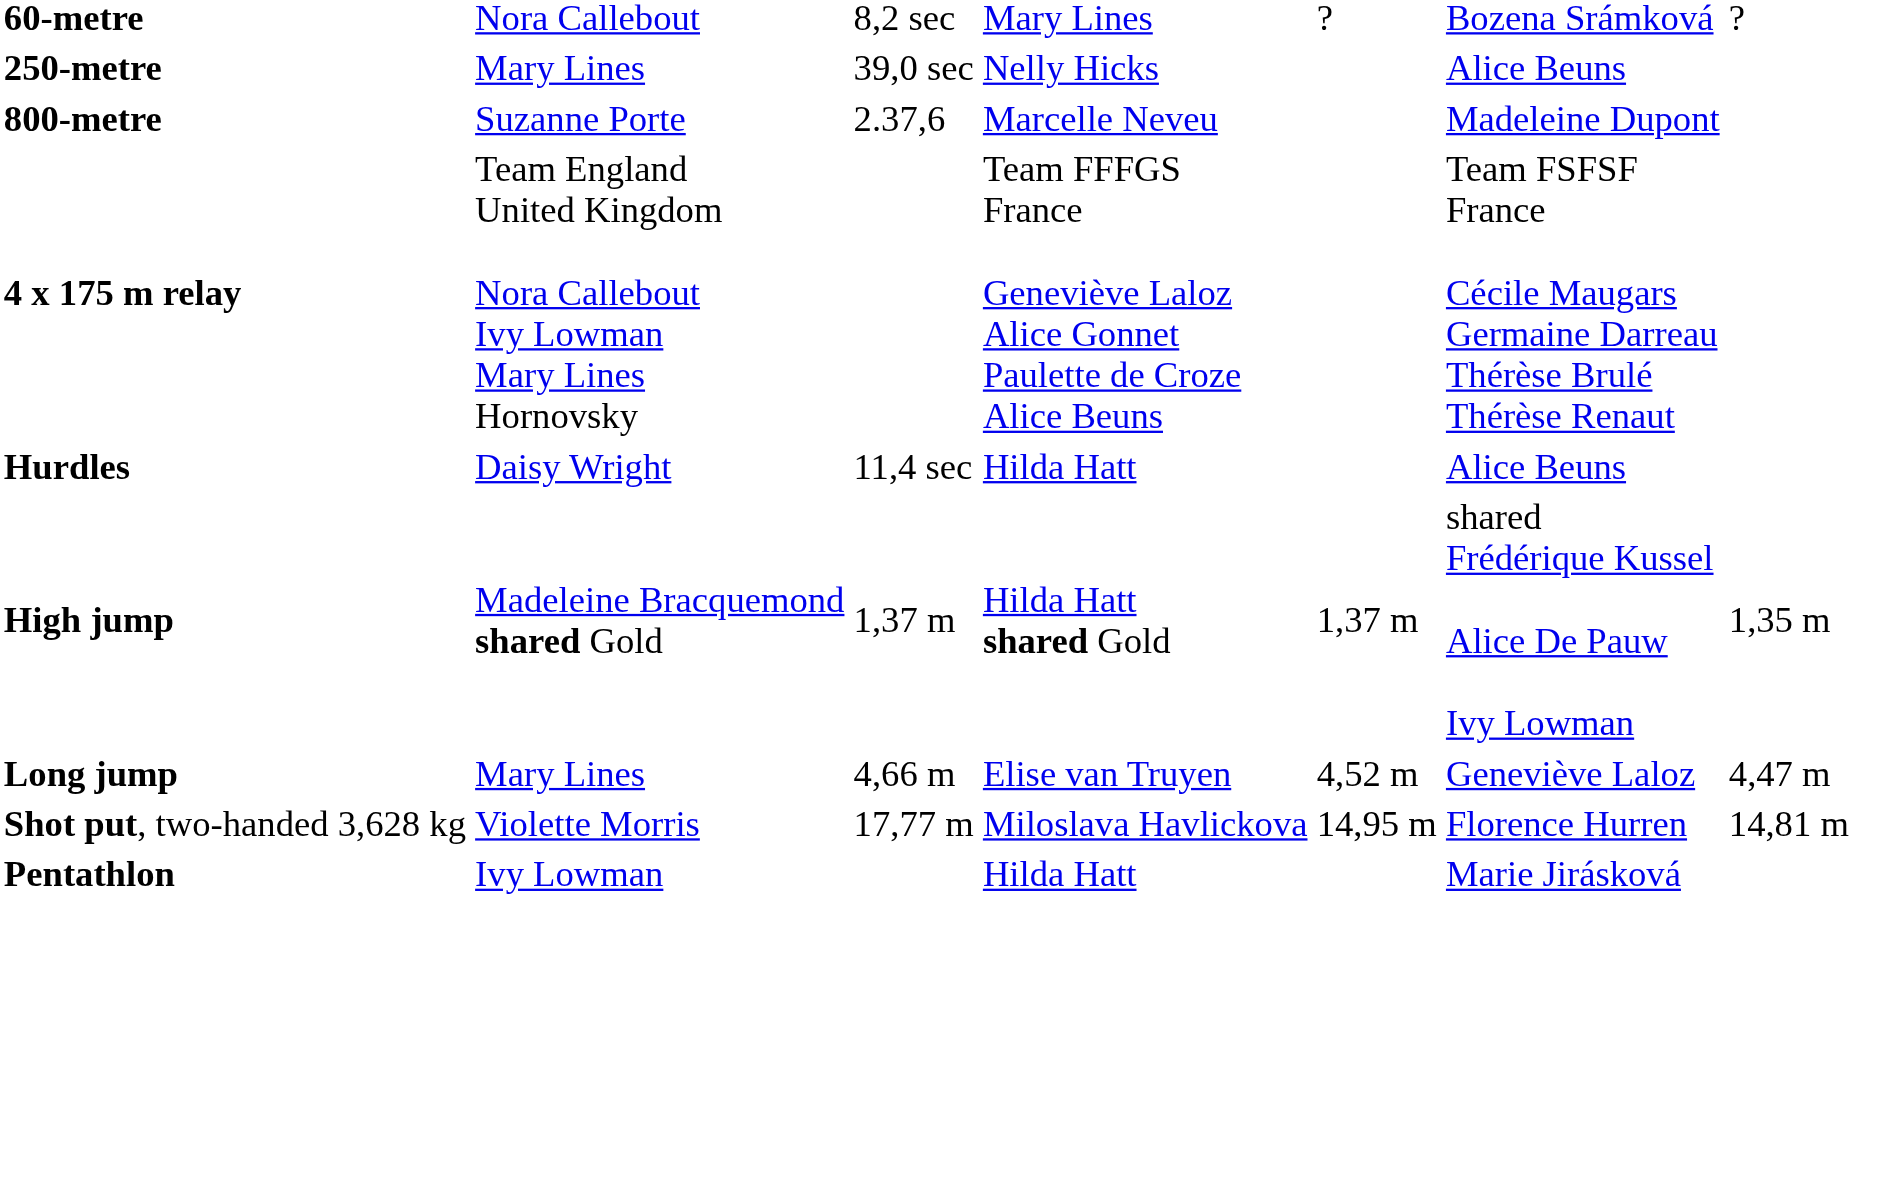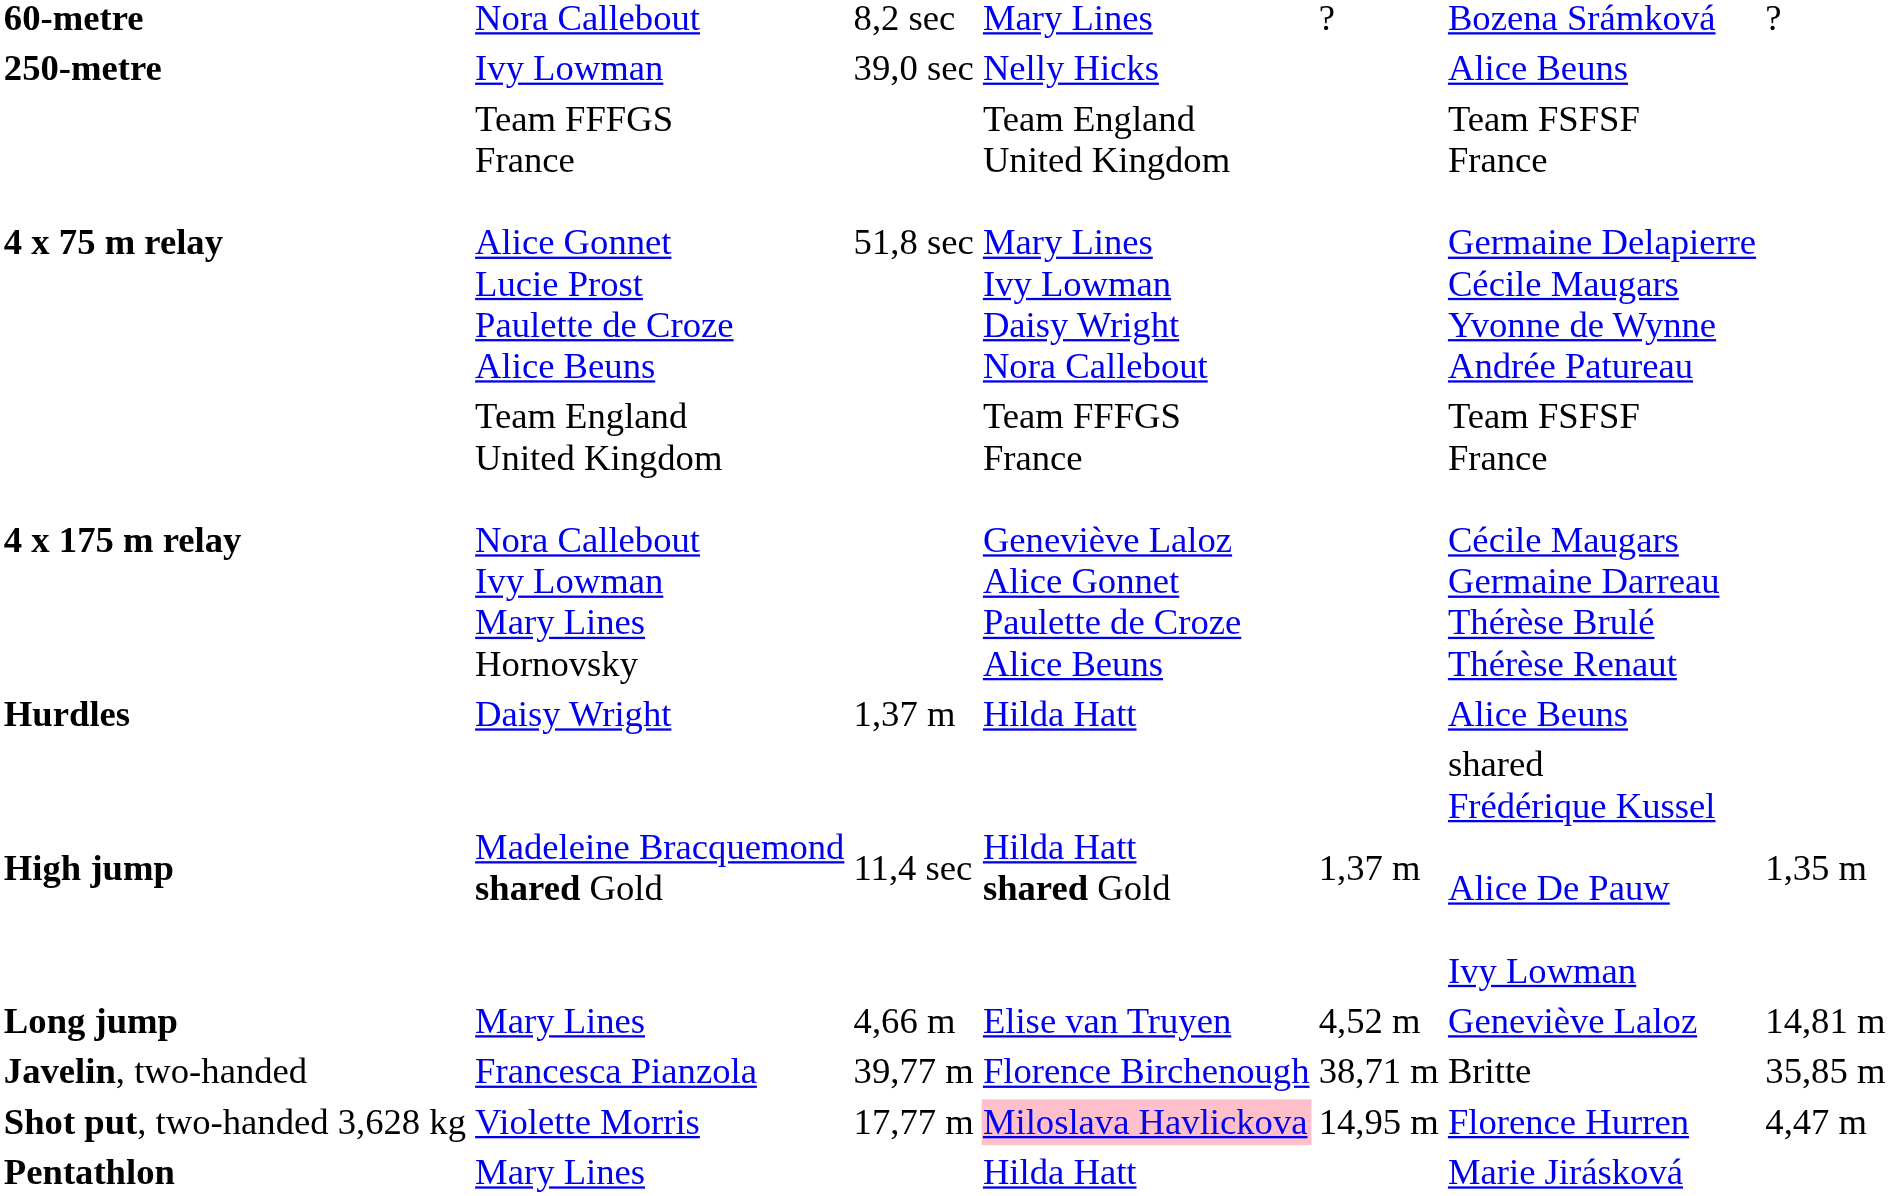250-metre | column 2: Mary Lines -> Ivy Lowman
- row: 800-metre | Suzanne Porte | 2.37,6 | Marcelle Neveu | Madeleine Dupont
+ row: 4 x 75 m relay | Team FFFGS France Alice Gonnet Lucie Prost Paulette de Croze Alice Beuns | 51,8 sec | Team England United Kingdom Mary Lines Ivy Lowman Daisy Wright Nora Callebout | Team FSFSF France Germaine Delapierre Cécile Maugars Yvonne de Wynne Andrée Patureau
Hurdles | column 3: 11,4 sec -> 1,37 m
High jump | column 3: 1,37 m -> 11,4 sec
Long jump | column 7: 4,47 m -> 14,81 m
+ row: Javelin, two-handed | Francesca Pianzola | 39,77 m | Florence Birchenough | 38,71 m | Britte | 35,85 m
Shot put, two-handed 3,628 kg | column 4: no background -> pink background
Shot put, two-handed 3,628 kg | column 7: 14,81 m -> 4,47 m
Pentathlon | column 2: Ivy Lowman -> Mary Lines
